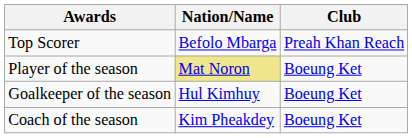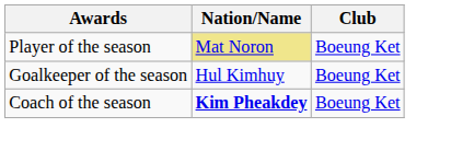- row: Top Scorer | Befolo Mbarga | Preah Khan Reach
Coach of the season | Nation/Name: normal -> bold
